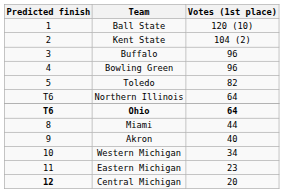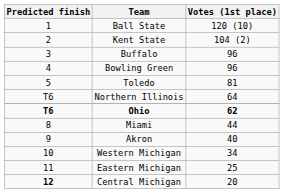Toledo | Votes (1st place): 82 -> 81
Ohio | Votes (1st place): 64 -> 62
Eastern Michigan | Votes (1st place): 23 -> 25
